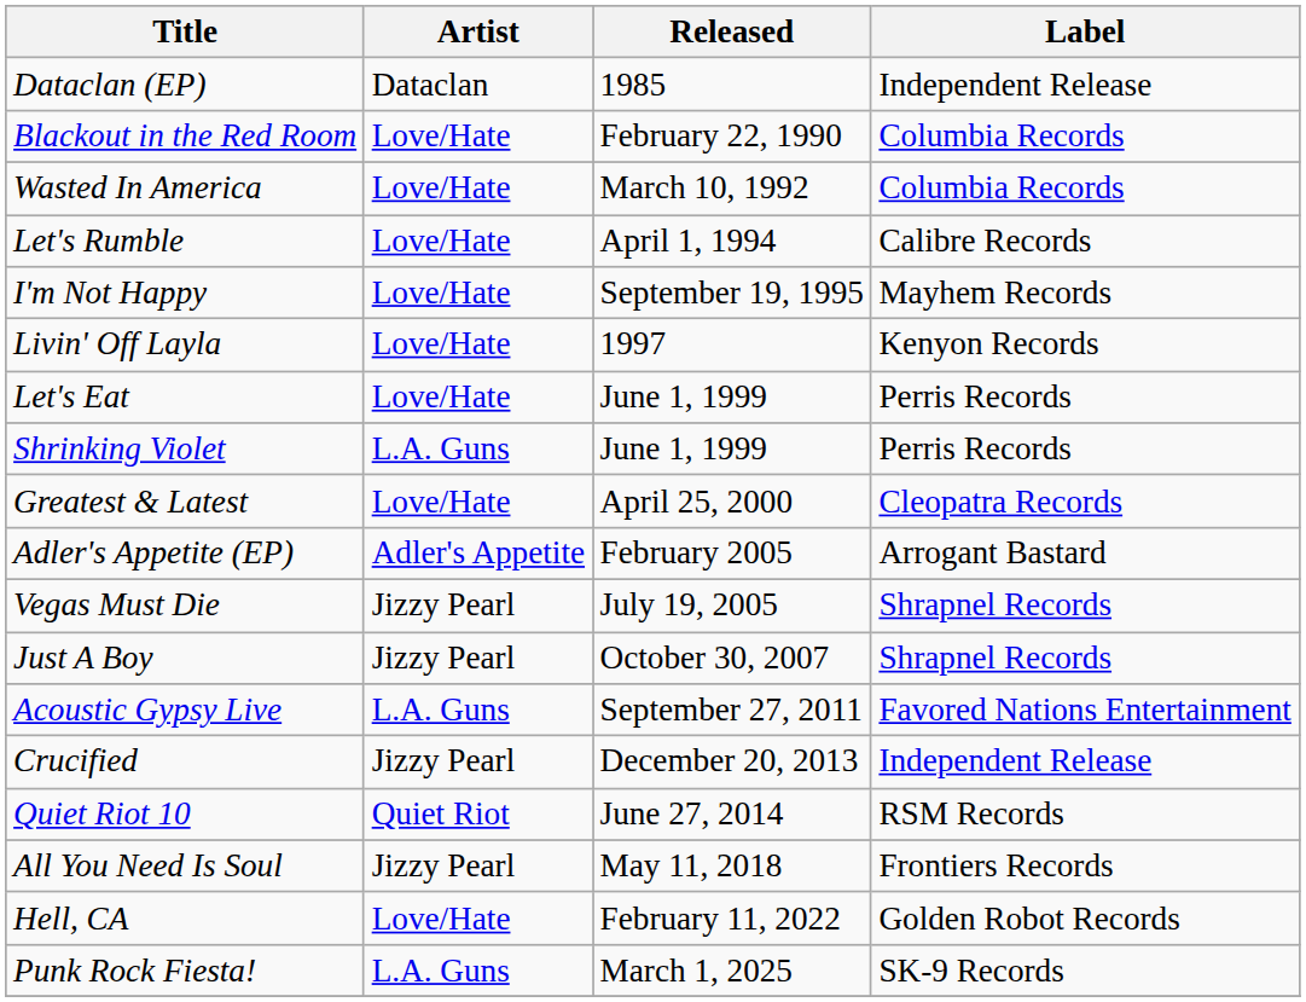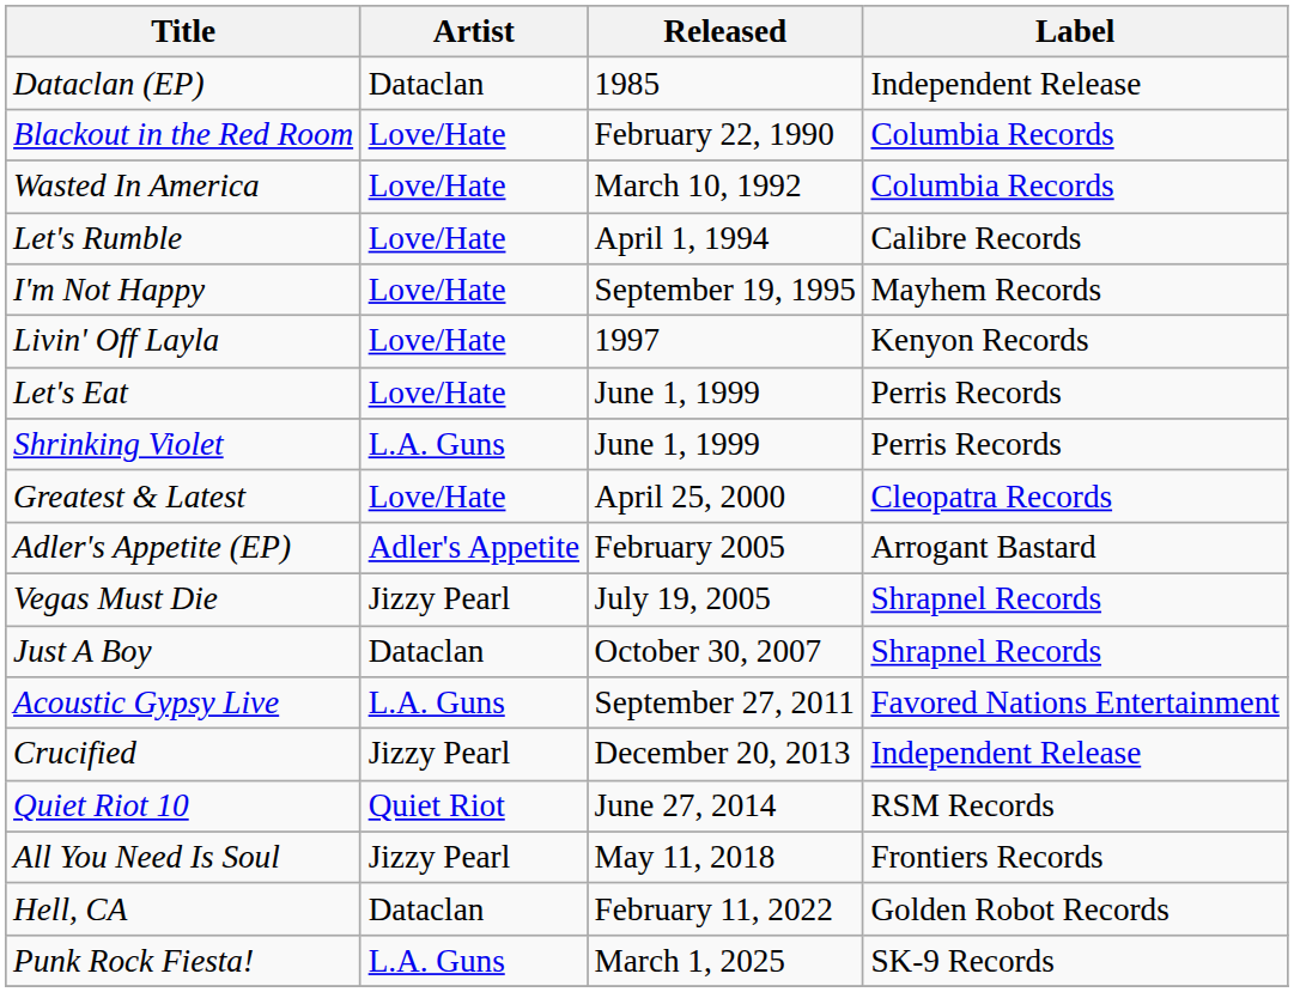Just A Boy | Artist: Jizzy Pearl -> Dataclan
Hell, CA | Artist: Love/Hate -> Dataclan
